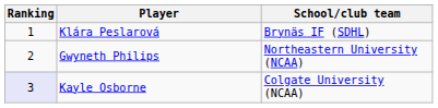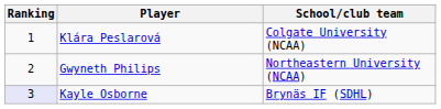Klára Peslarová | School/club team: Brynäs IF (SDHL) -> Colgate University (NCAA)
Kayle Osborne | School/club team: Colgate University (NCAA) -> Brynäs IF (SDHL)
